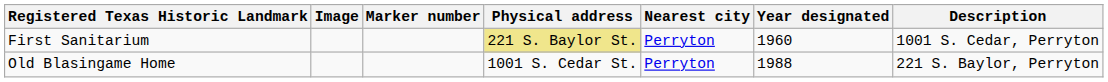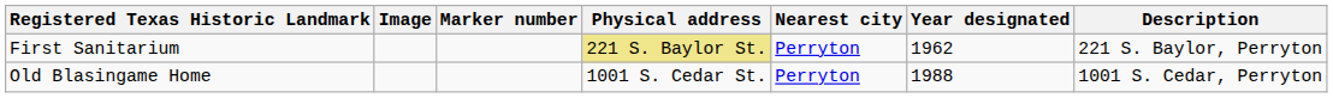First Sanitarium | Year designated: 1960 -> 1962
First Sanitarium | Description: 1001 S. Cedar, Perryton -> 221 S. Baylor, Perryton
Old Blasingame Home | Description: 221 S. Baylor, Perryton -> 1001 S. Cedar, Perryton
